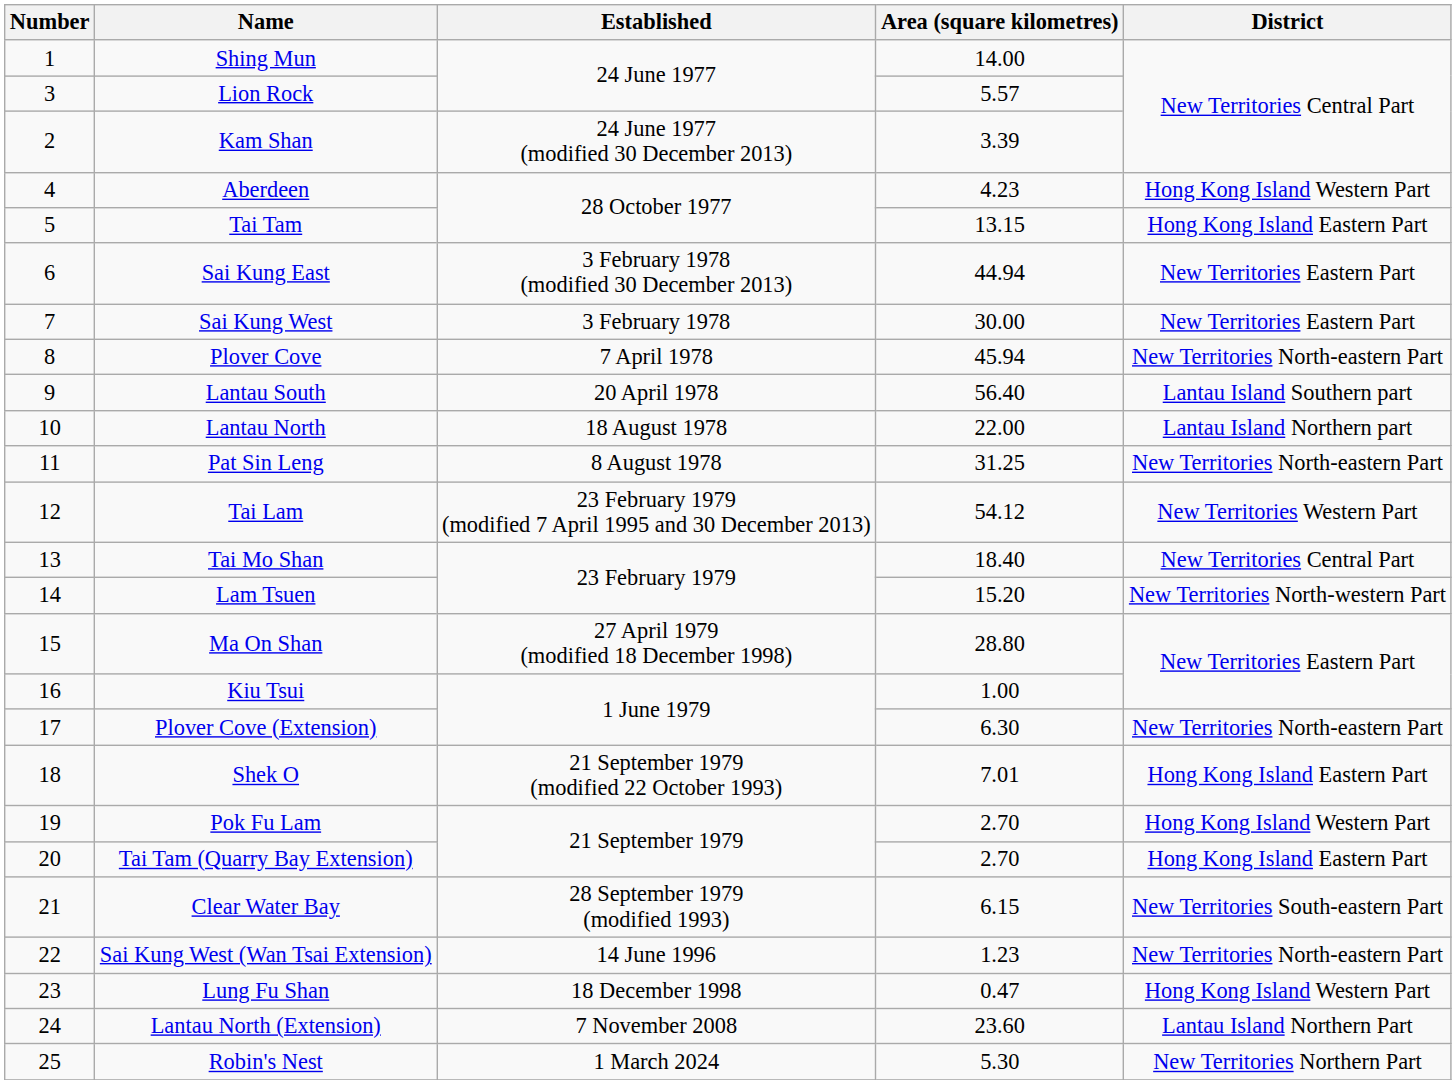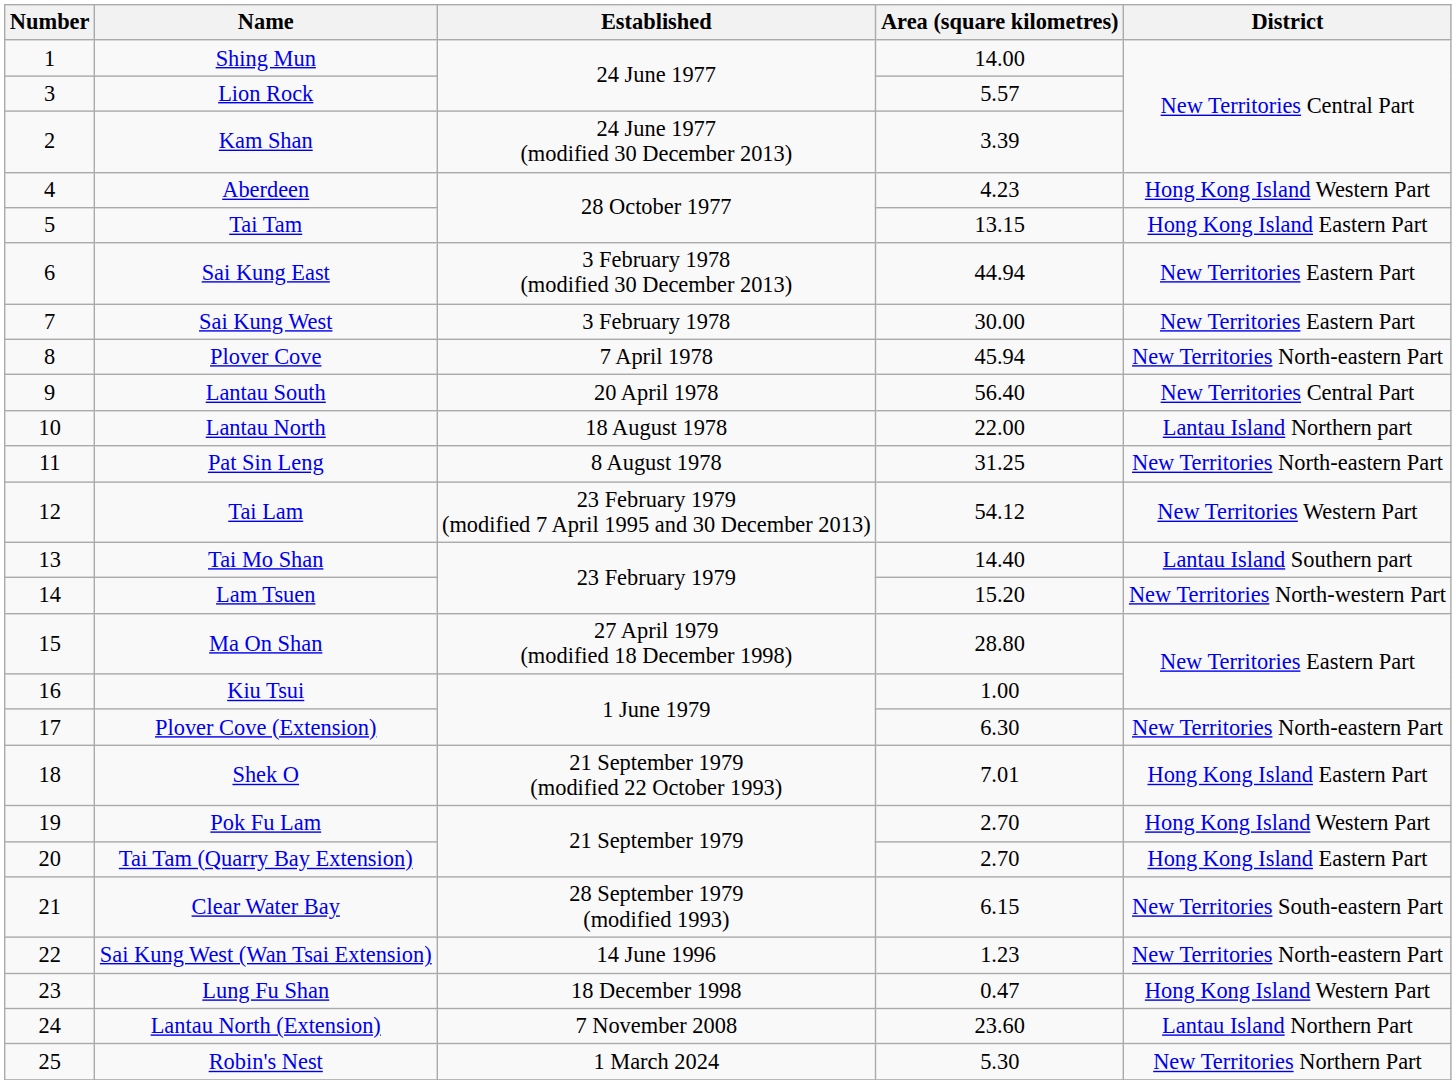Lantau South | District: Lantau Island Southern part -> New Territories Central Part
Tai Mo Shan | Area (square kilometres): 18.40 -> 14.40
Tai Mo Shan | District: New Territories Central Part -> Lantau Island Southern part
